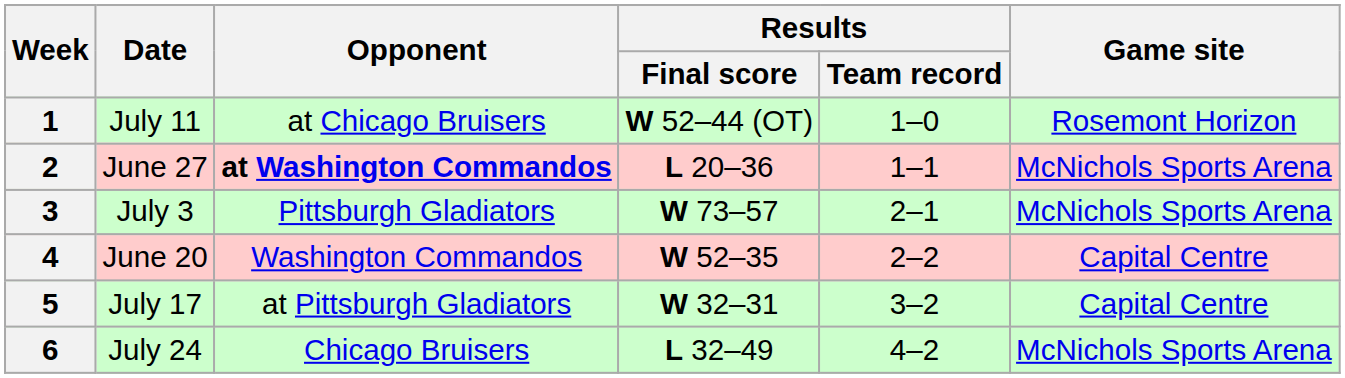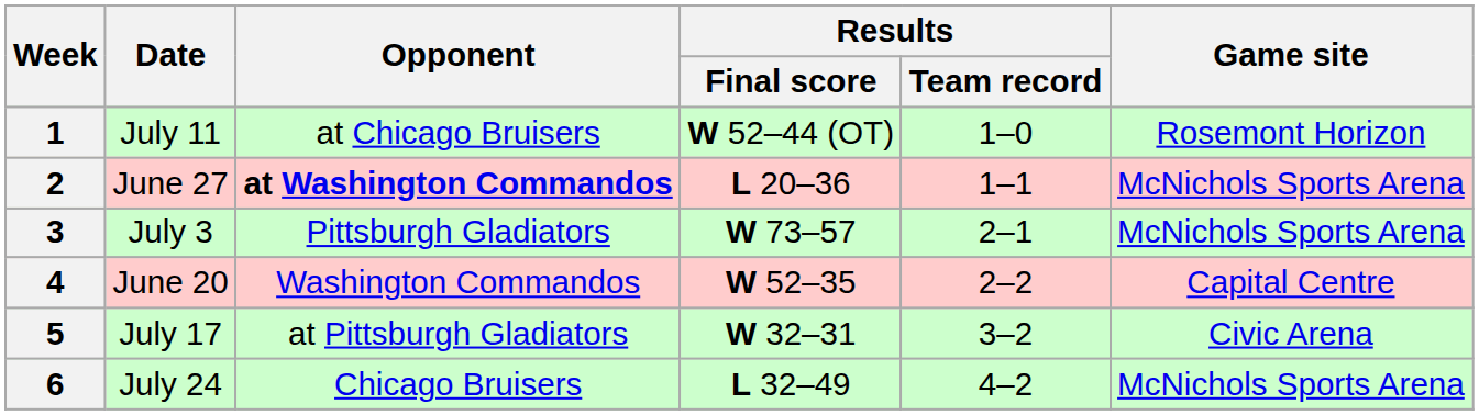5 | Game site: Capital Centre -> Civic Arena
